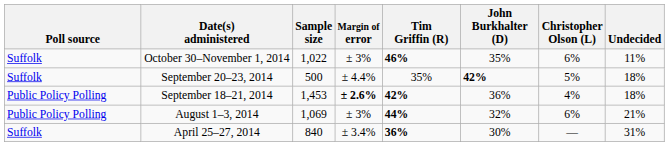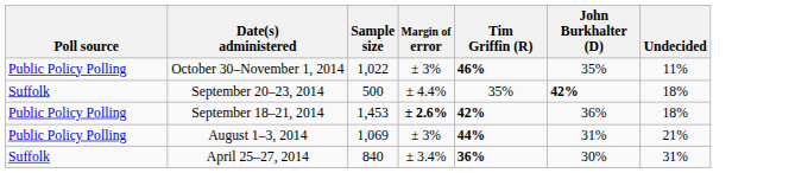- column: Christopher Olson (L) | 6% | 5% | 4% | 6% | —
October 30–November 1, 2014 | Poll source: Suffolk -> Public Policy Polling
August 1–3, 2014 | John Burkhalter (D): 32% -> 31%
